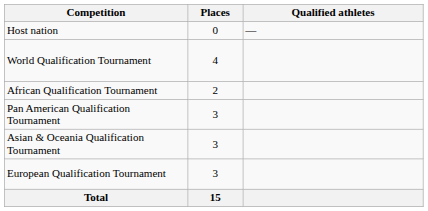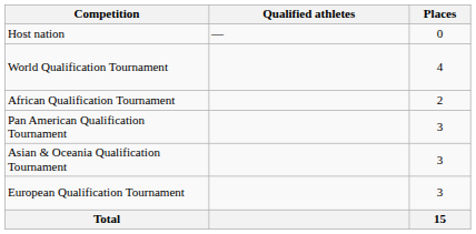columns swapped: Places <-> Qualified athletes
